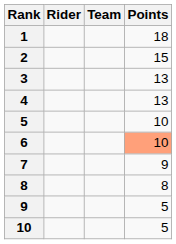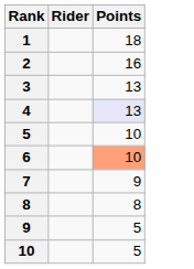- column: Team
2 | Points: 15 -> 16
4 | Points: no background -> lavender background
